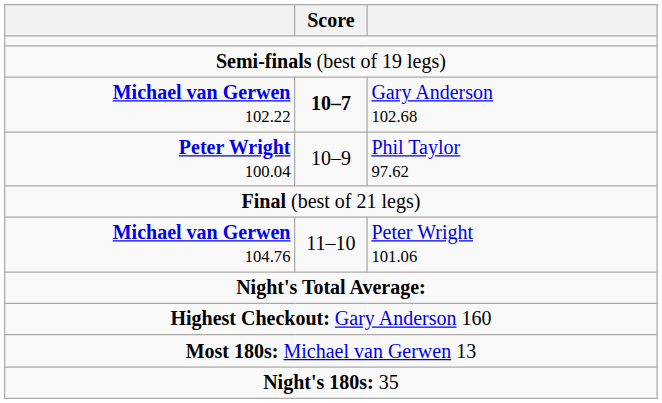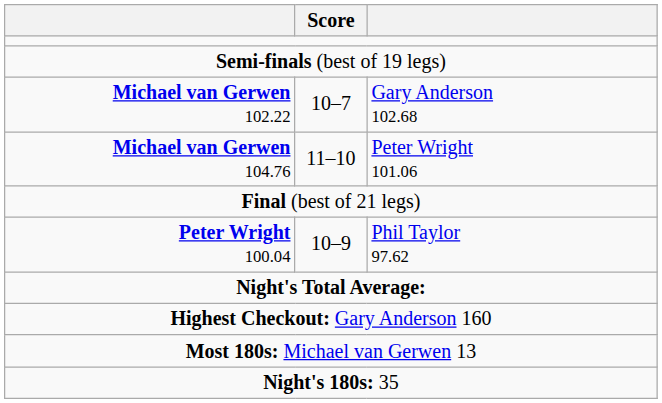Michael van Gerwen 102.22 | Score: bold -> normal
rows swapped: Peter Wright 100.04 <-> Michael van Gerwen 104.76
